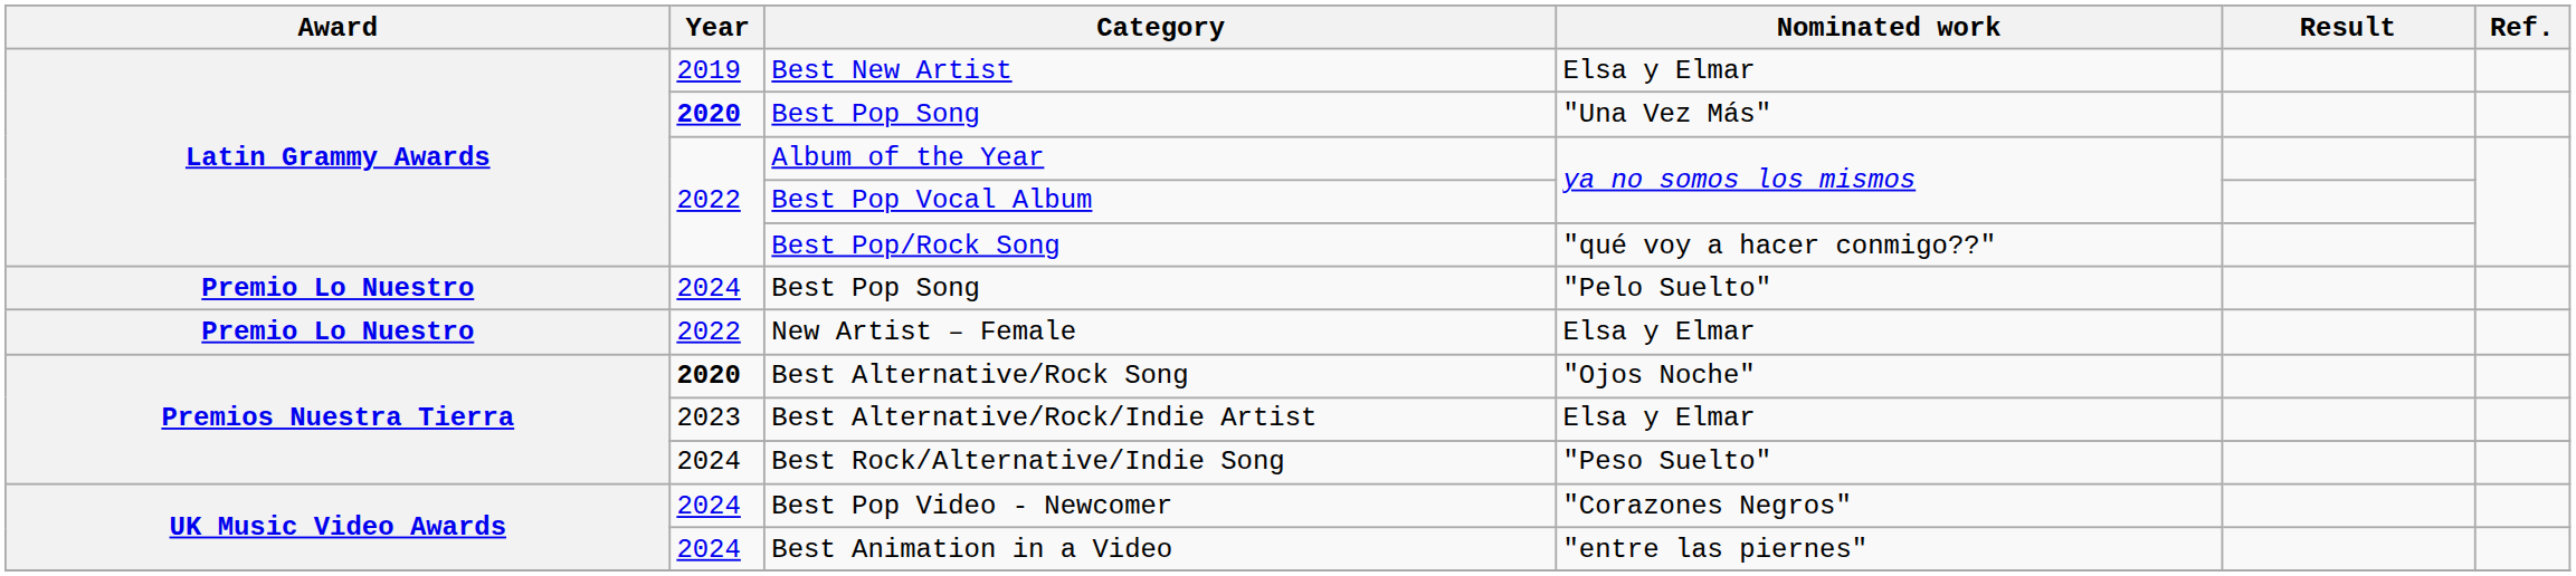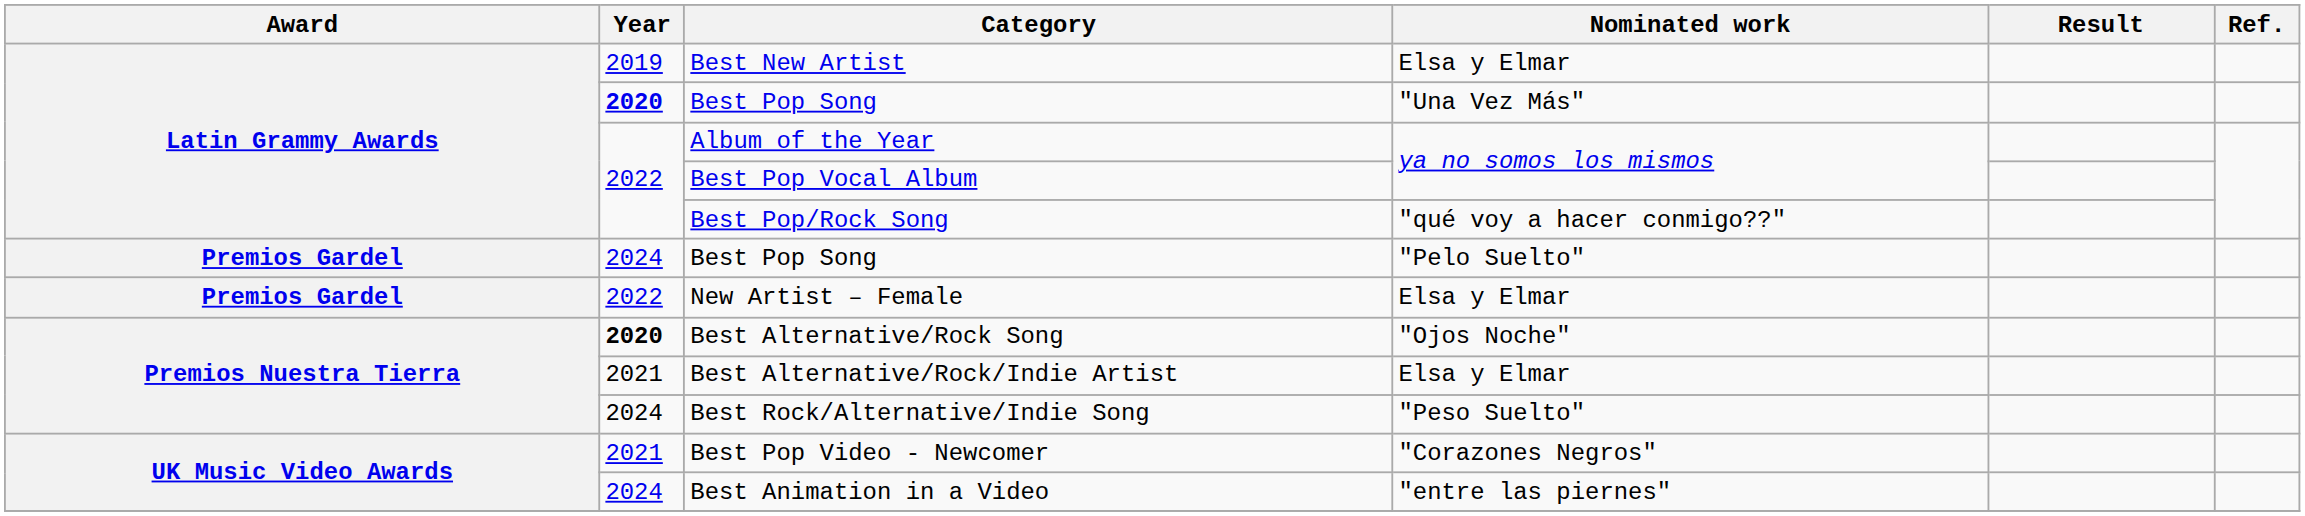Best Pop Song / "Pelo Suelto" | Award: Premio Lo Nuestro -> Premios Gardel
New Artist – Female | Award: Premio Lo Nuestro -> Premios Gardel
Best Alternative/Rock/Indie Artist | Year: 2023 -> 2021
Best Pop Video - Newcomer | Year: 2024 -> 2021
